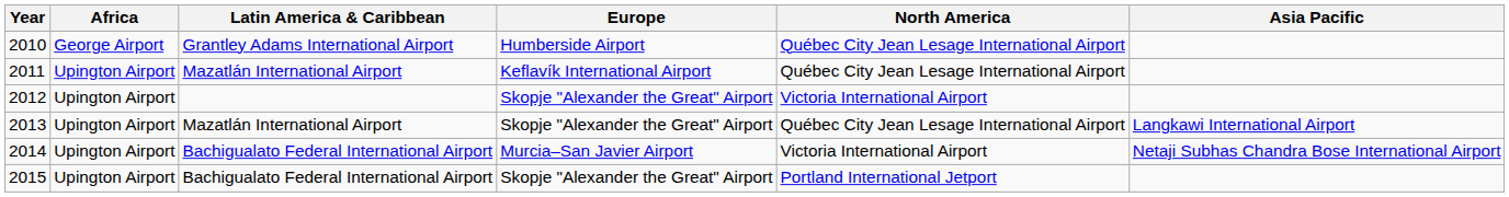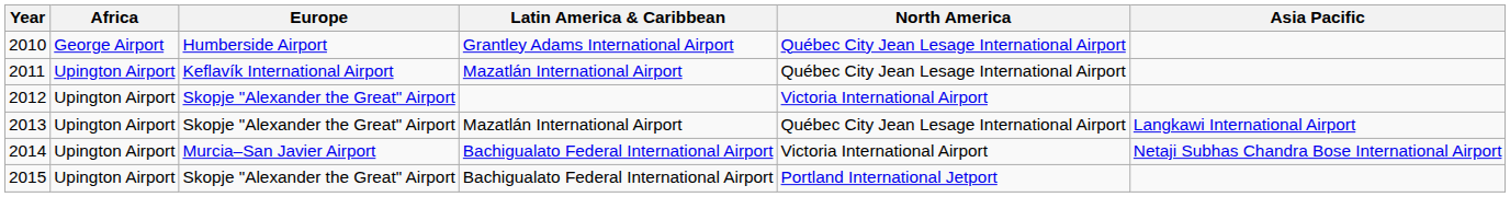columns swapped: Europe <-> Latin America & Caribbean
